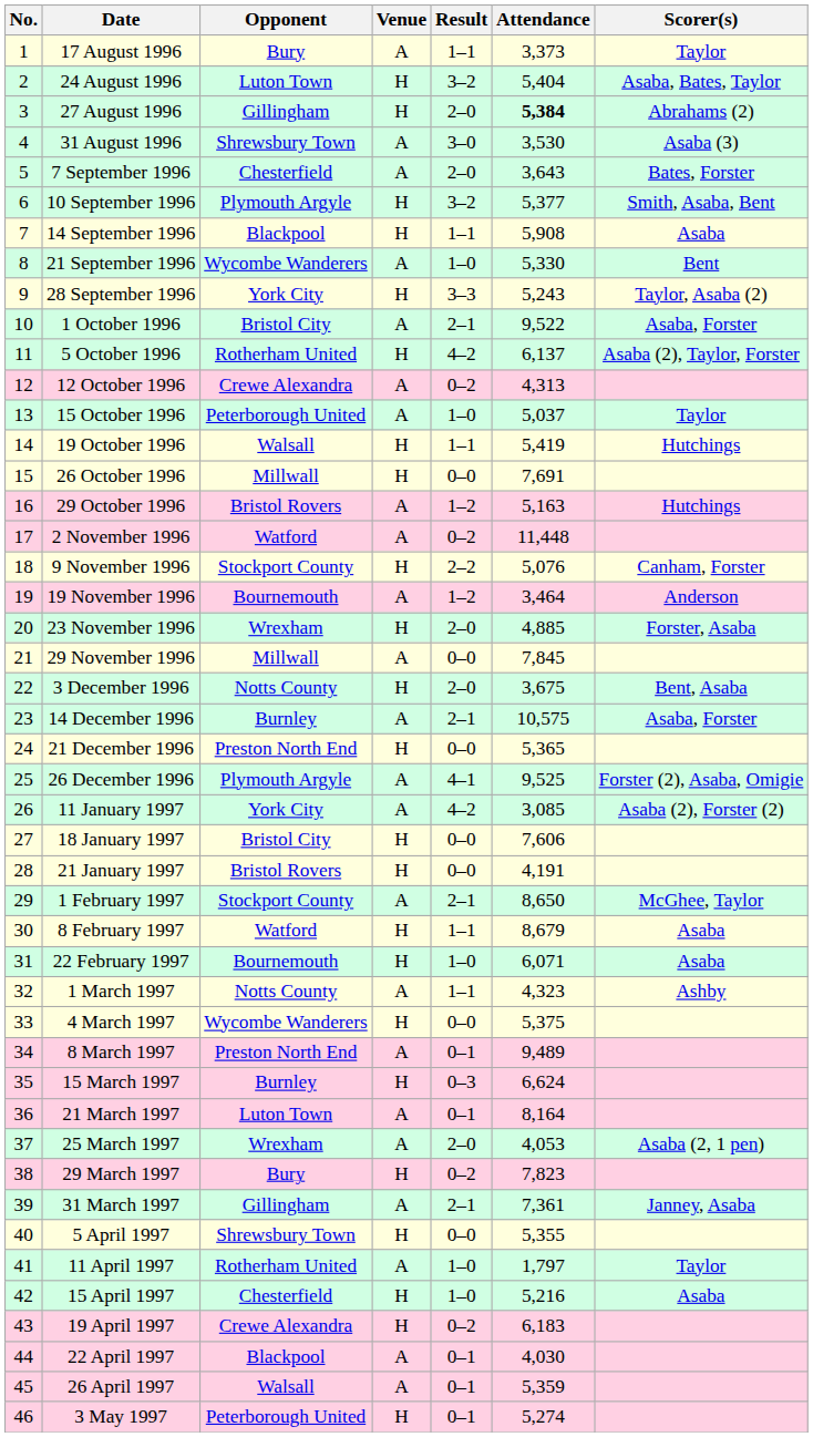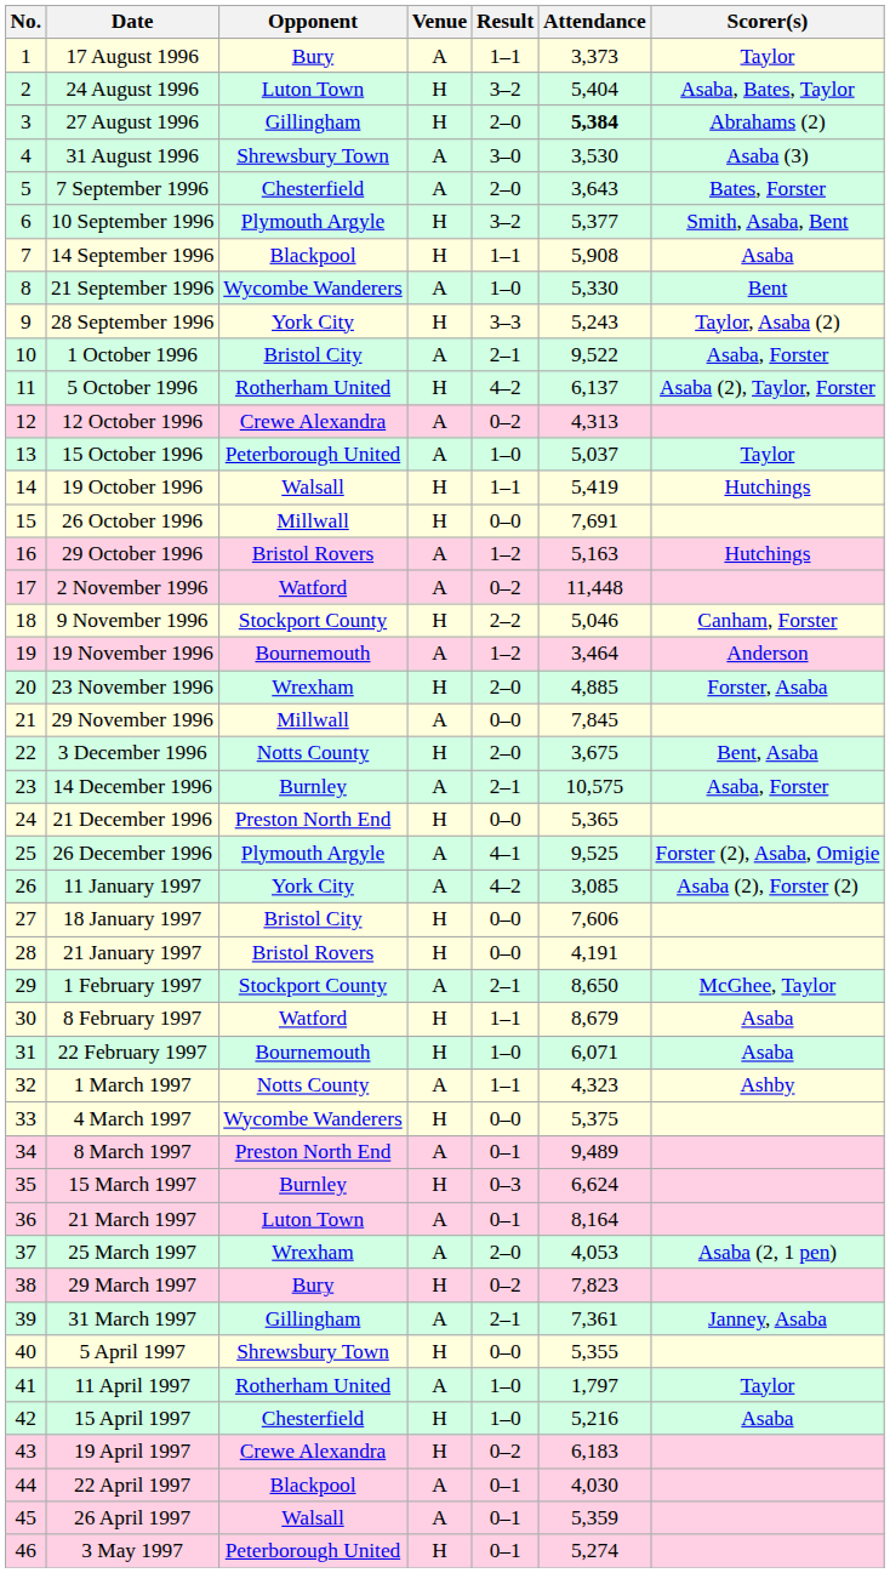9 November 1996 | Attendance: 5,076 -> 5,046
